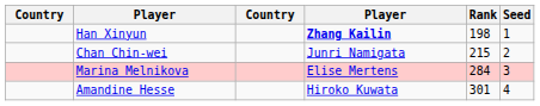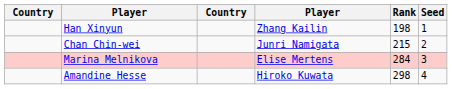Han Xinyun | column 4: bold -> normal
Amandine Hesse | Rank: 301 -> 298
